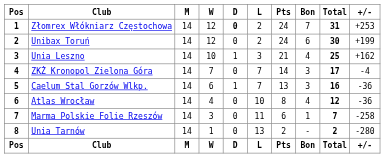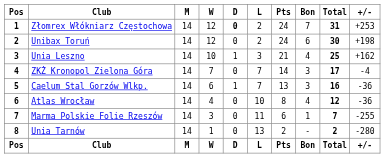Unibax Toruń | +/-: +199 -> +198
Marma Polskie Folie Rzeszów | +/-: -258 -> -255
